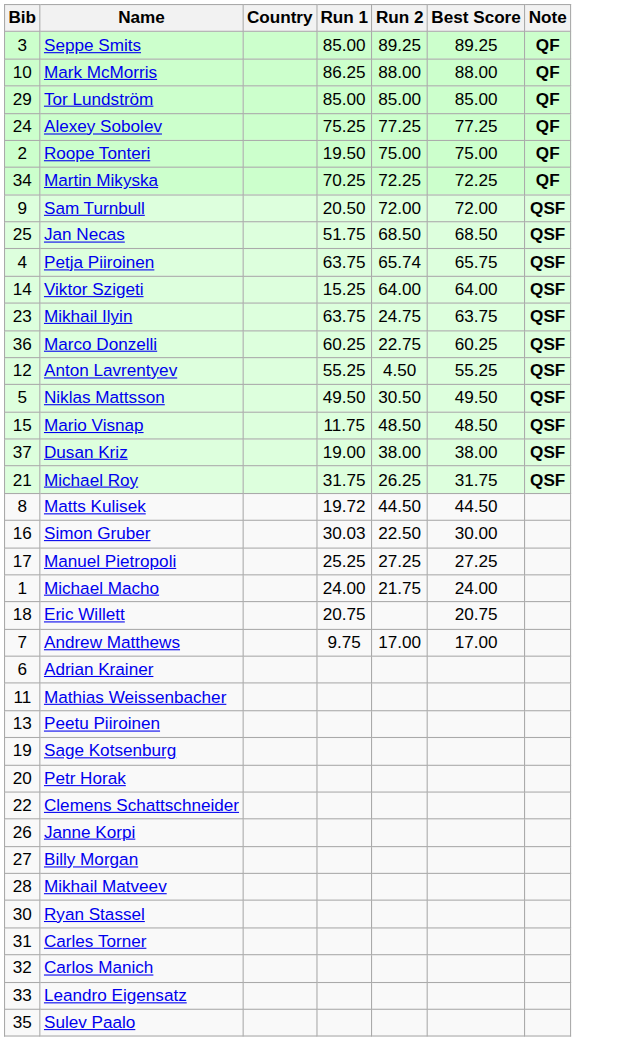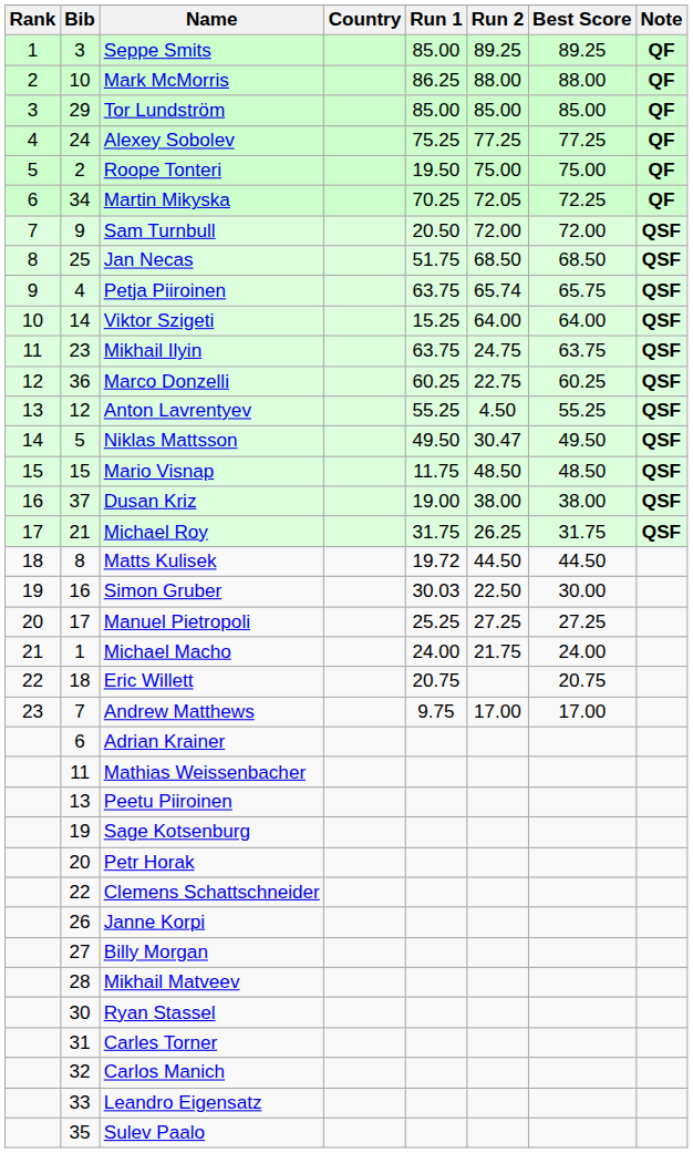+ column: Rank | 1 | 2 | 3 | 4 | 5 | 6 | 7 | 8 | 9 | 10 | 11 | 12 | 13 | 14 | 15 | 16 | 17 | 18 | 19 | 20 | 21 | 22 | 23
Martin Mikyska | Run 2: 72.25 -> 72.05
Niklas Mattsson | Run 2: 30.50 -> 30.47
